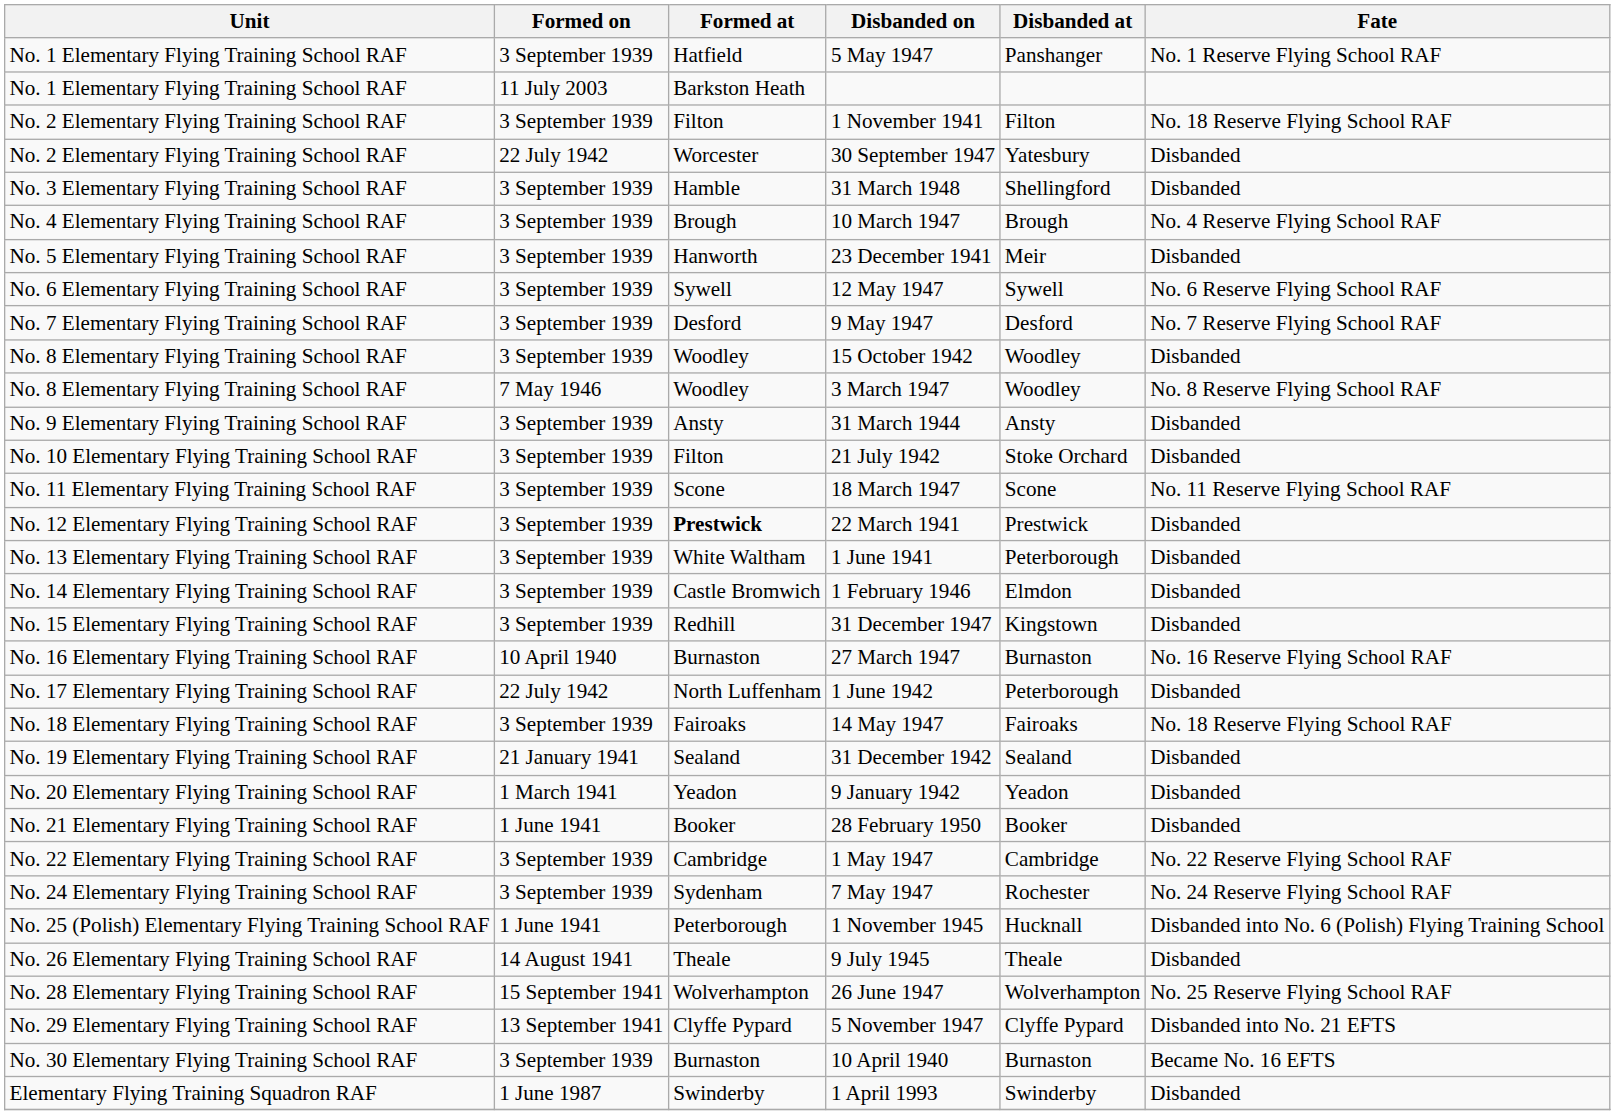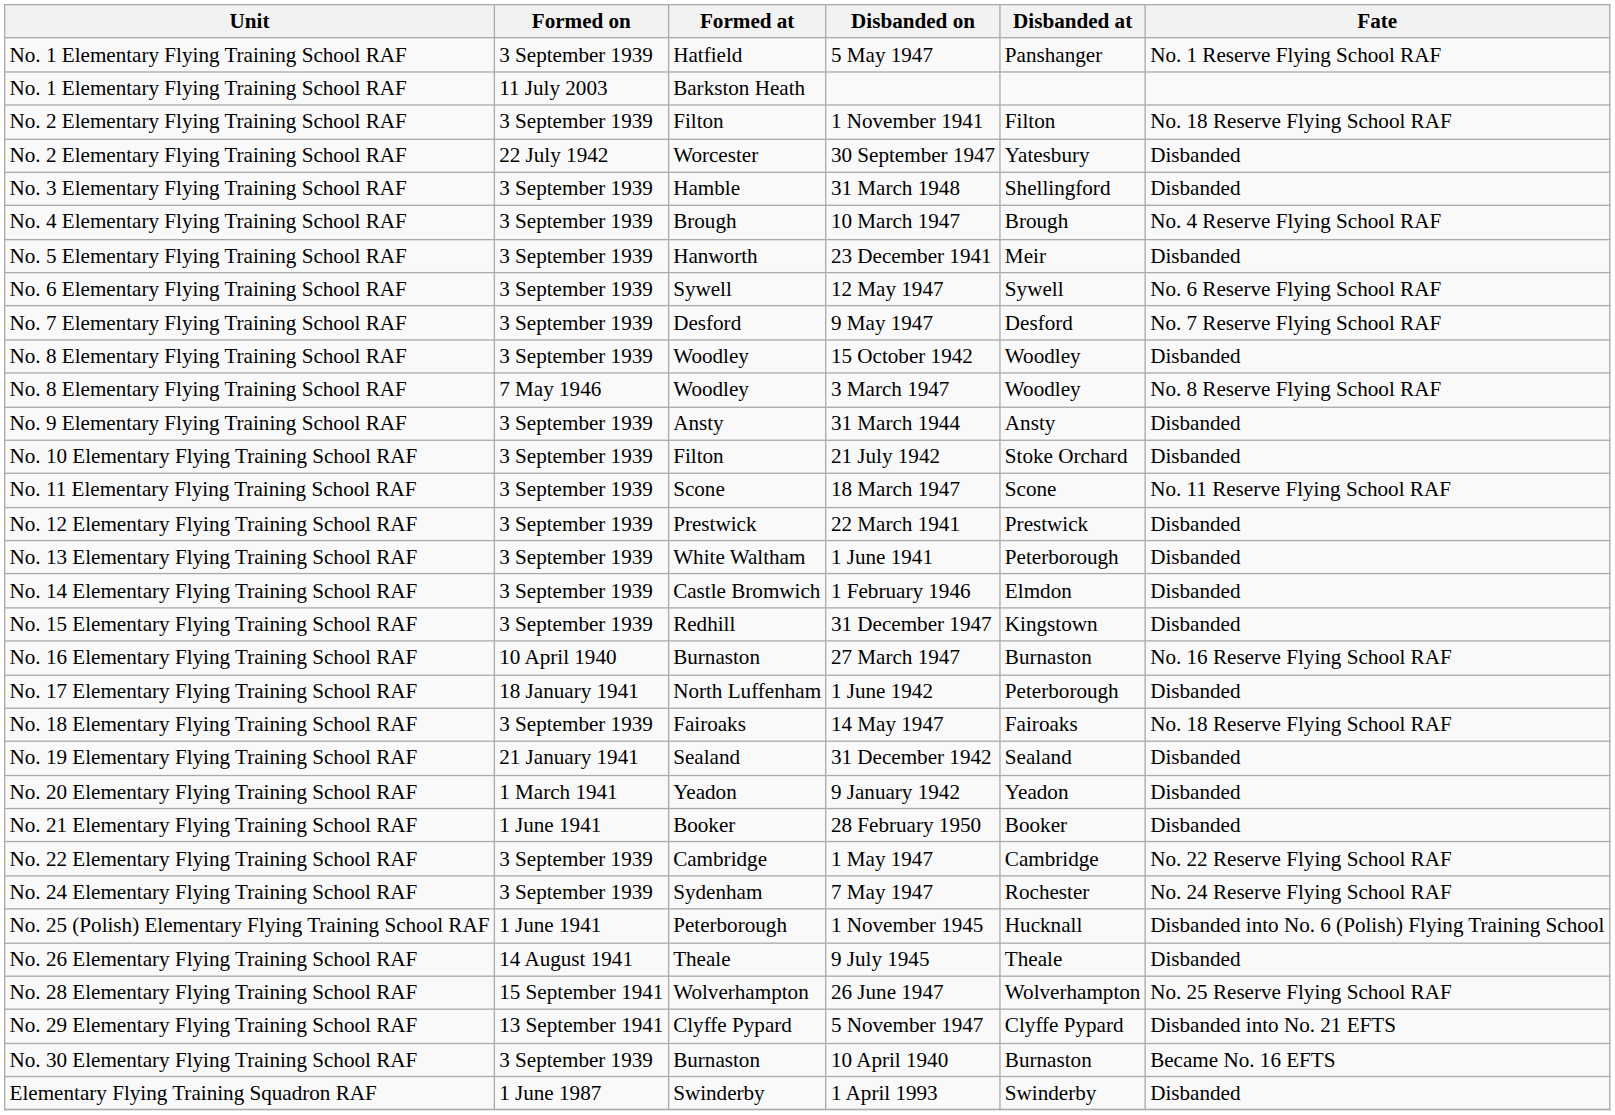22 March 1941 | Formed at: bold -> normal
1 June 1942 | Formed on: 22 July 1942 -> 18 January 1941
